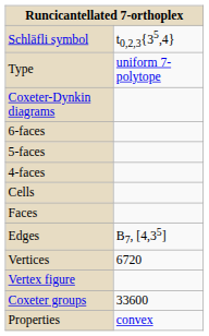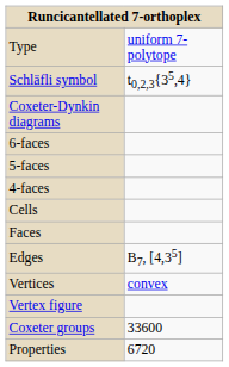rows swapped: Type <-> Schläfli symbol
Vertices | column 2: 6720 -> convex
Properties | column 2: convex -> 6720
